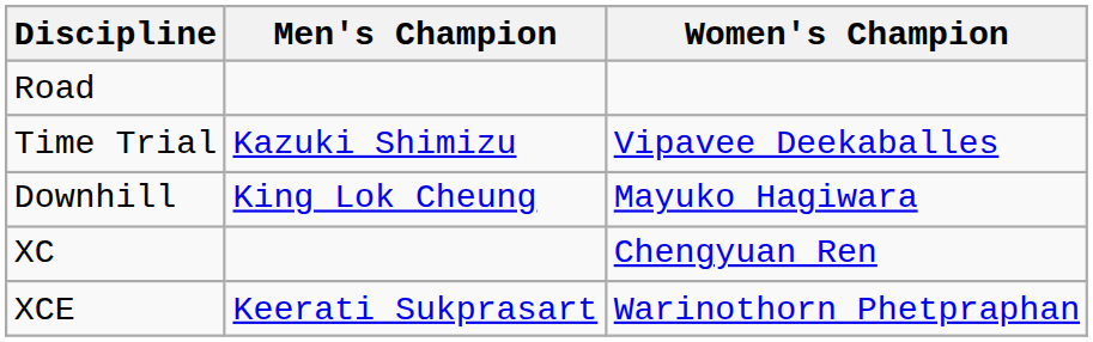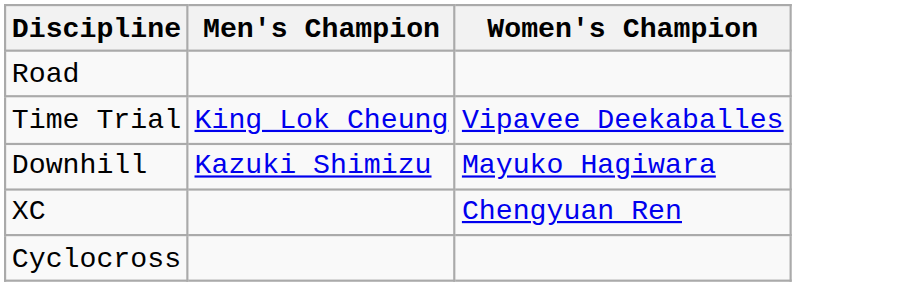Time Trial | Men's Champion: Kazuki Shimizu -> King Lok Cheung
Downhill | Men's Champion: King Lok Cheung -> Kazuki Shimizu
- row: XCE | Keerati Sukprasart | Warinothorn Phetpraphan
+ row: Cyclocross
